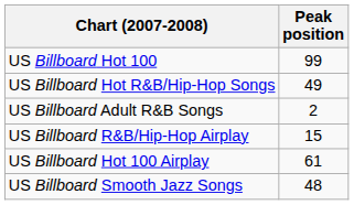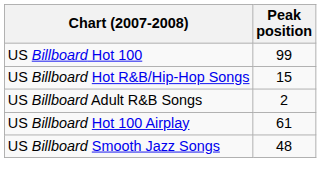US Billboard Hot R&B/Hip-Hop Songs | Peak position: 49 -> 15
- row: US Billboard R&B/Hip-Hop Airplay | 15
